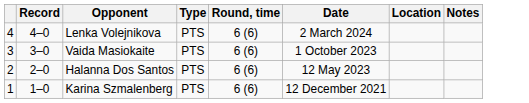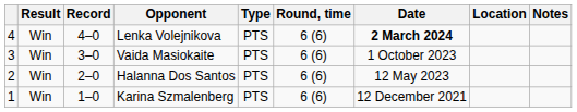+ column: Result | Win | Win | Win | Win
Lenka Volejnikova | Date: normal -> bold
